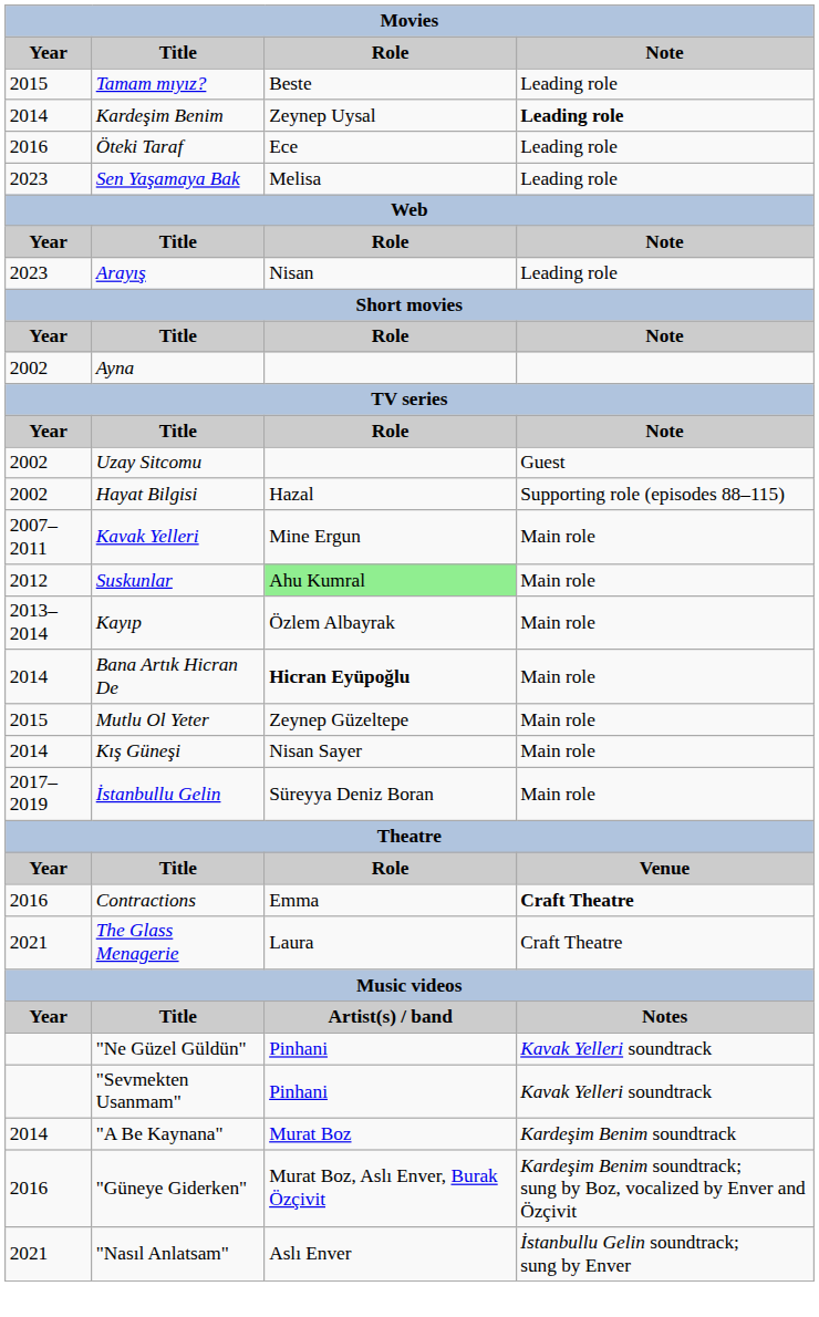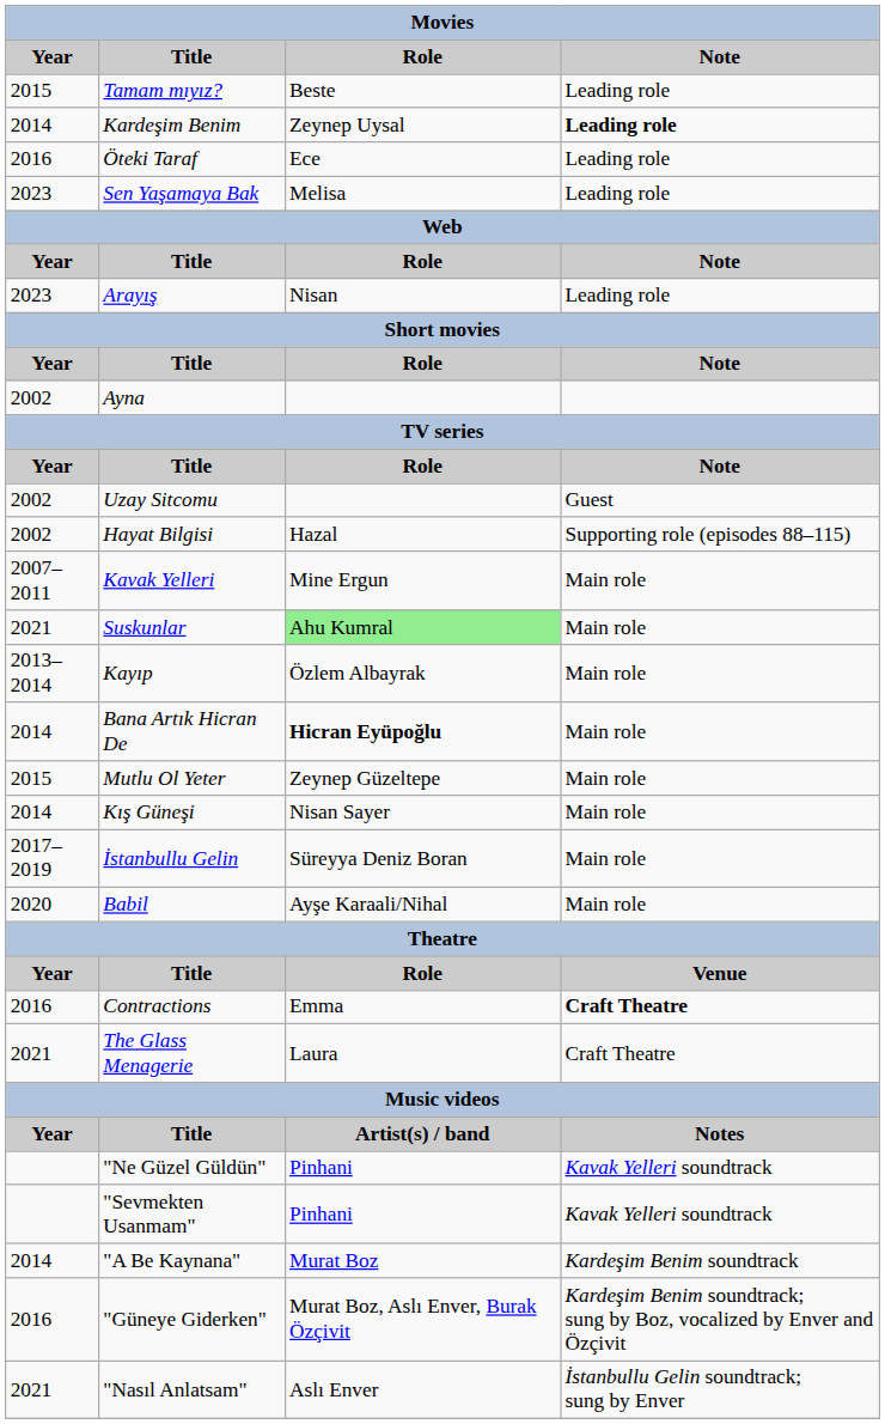Suskunlar | Year: 2012 -> 2021
+ row: 2020 | Babil | Ayşe Karaali/Nihal | Main role
